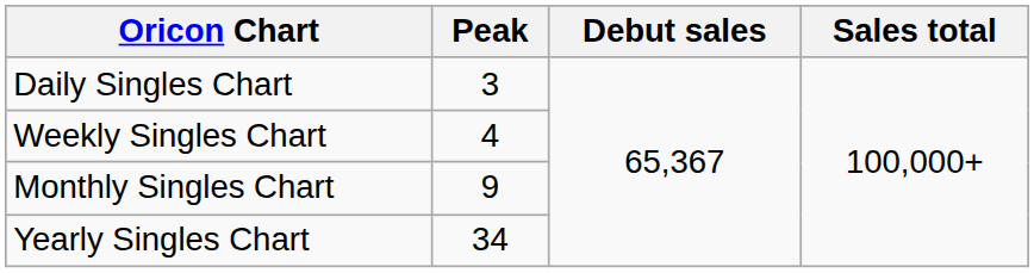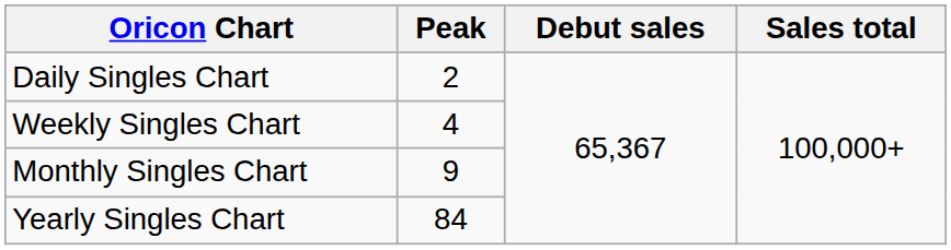Daily Singles Chart | Peak: 3 -> 2
Yearly Singles Chart | Peak: 34 -> 84
